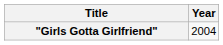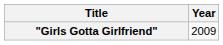"Girls Gotta Girlfriend" | Year: 2004 -> 2009
